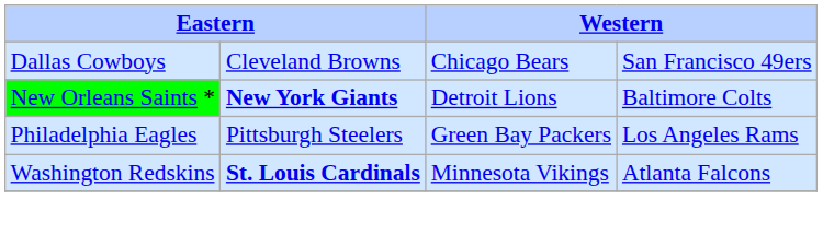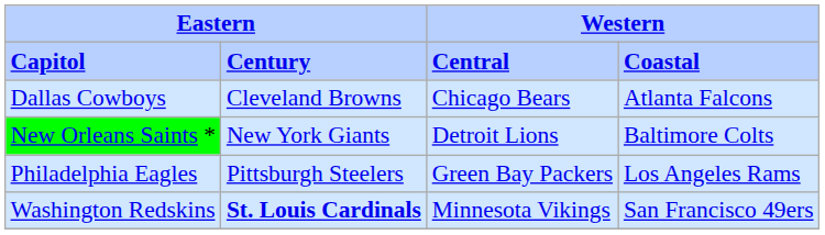+ row: Capitol | Century | Central | Coastal
Dallas Cowboys | column 4: San Francisco 49ers -> Atlanta Falcons
New Orleans Saints * | column 2: bold -> normal
Washington Redskins | column 4: Atlanta Falcons -> San Francisco 49ers
